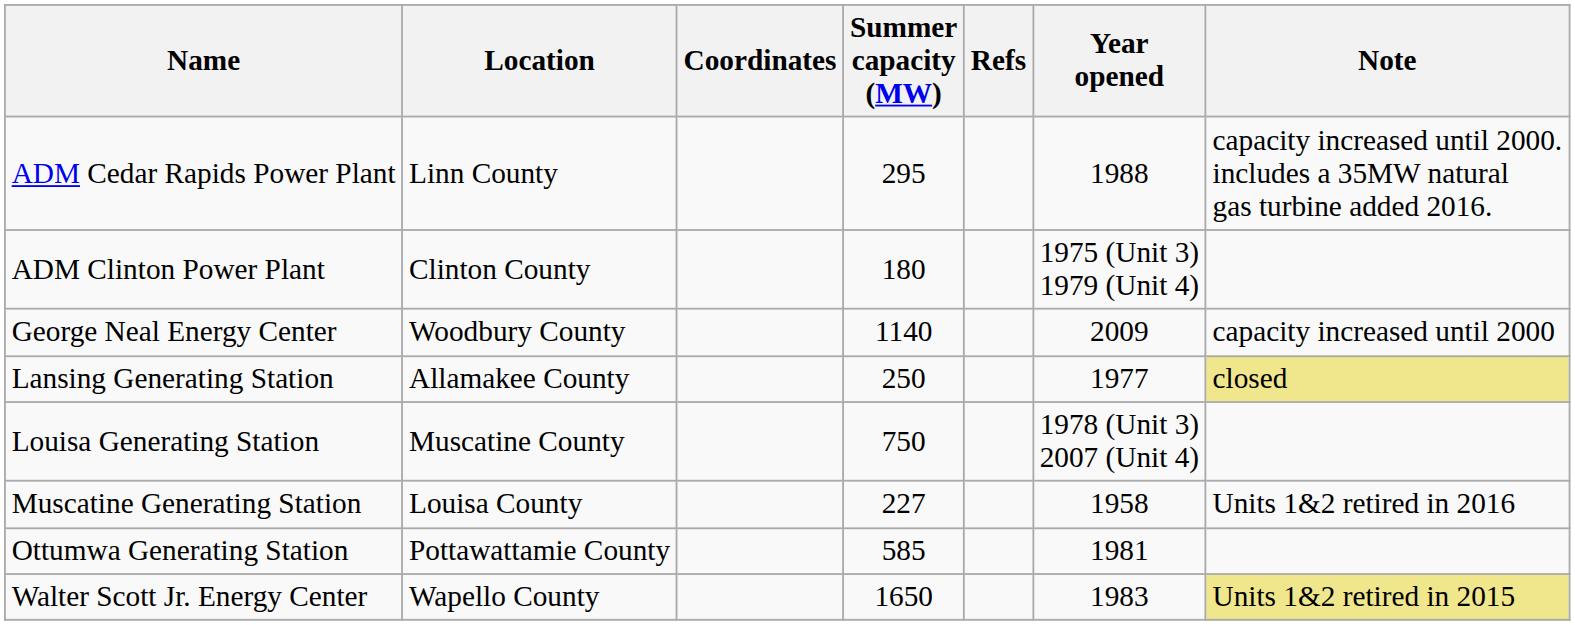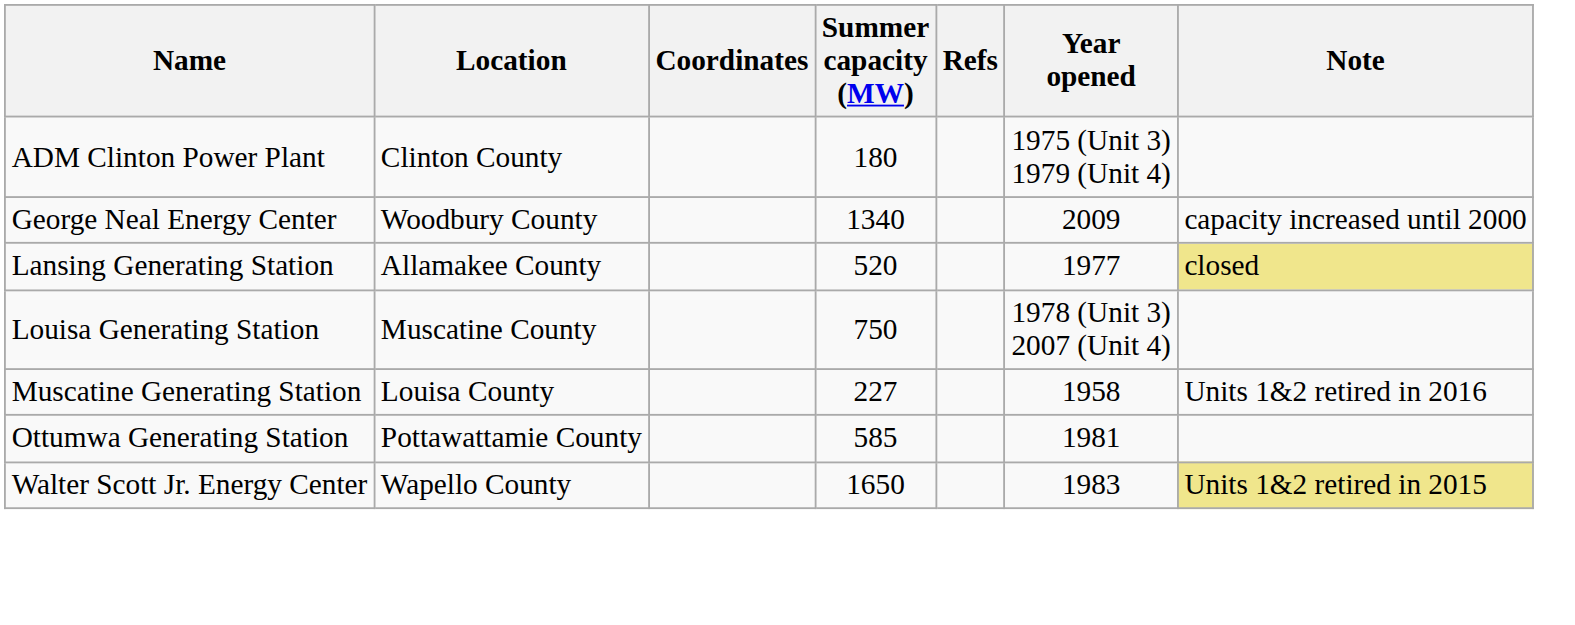- row: ADM Cedar Rapids Power Plant | Linn County | 295 | 1988 | capacity increased until 2000. includes a 35MW natural gas turbine added 2016.
George Neal Energy Center | Summer capacity (MW): 1140 -> 1340
Lansing Generating Station | Summer capacity (MW): 250 -> 520
